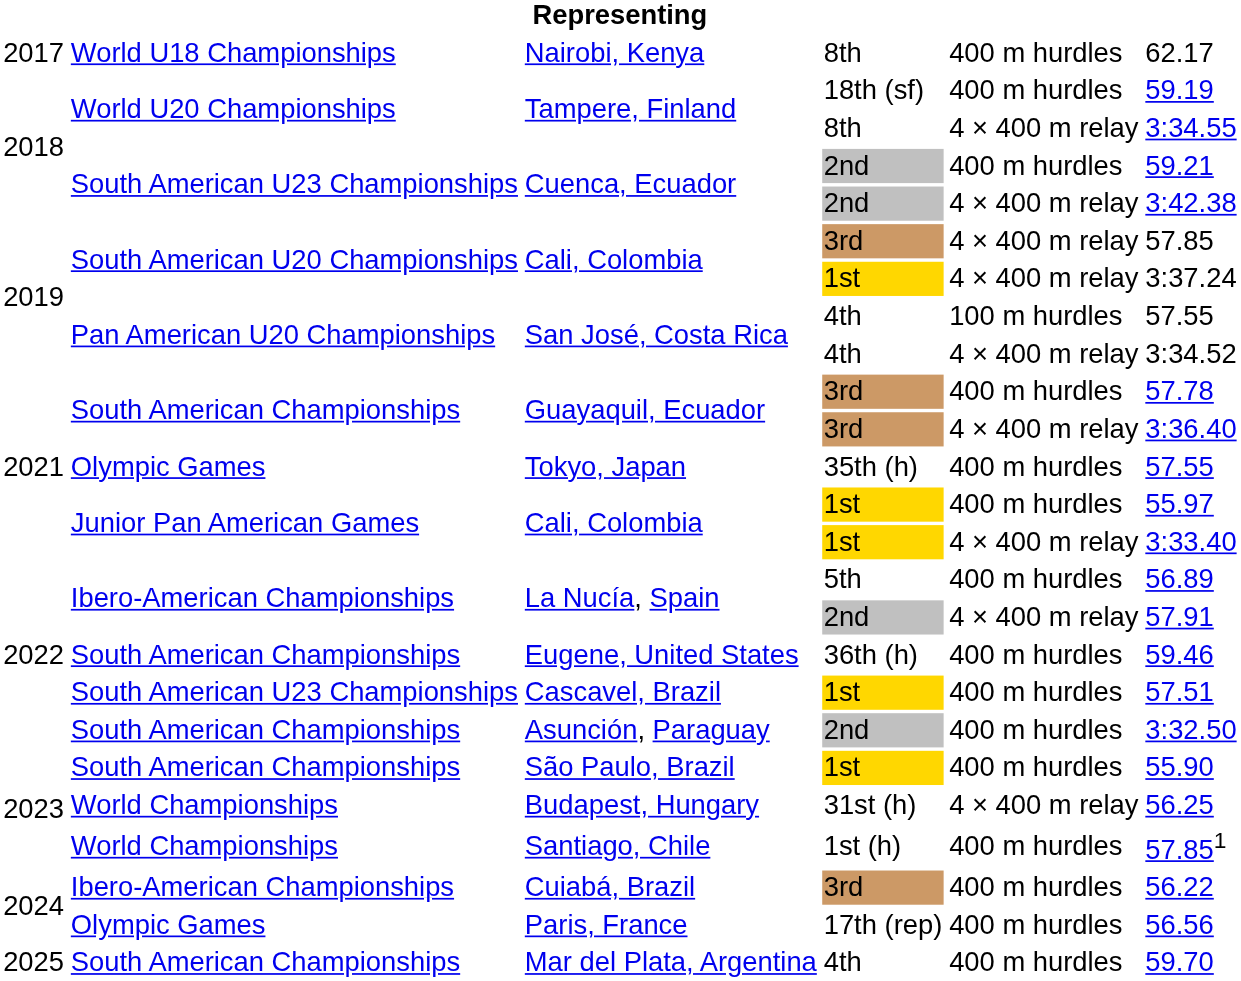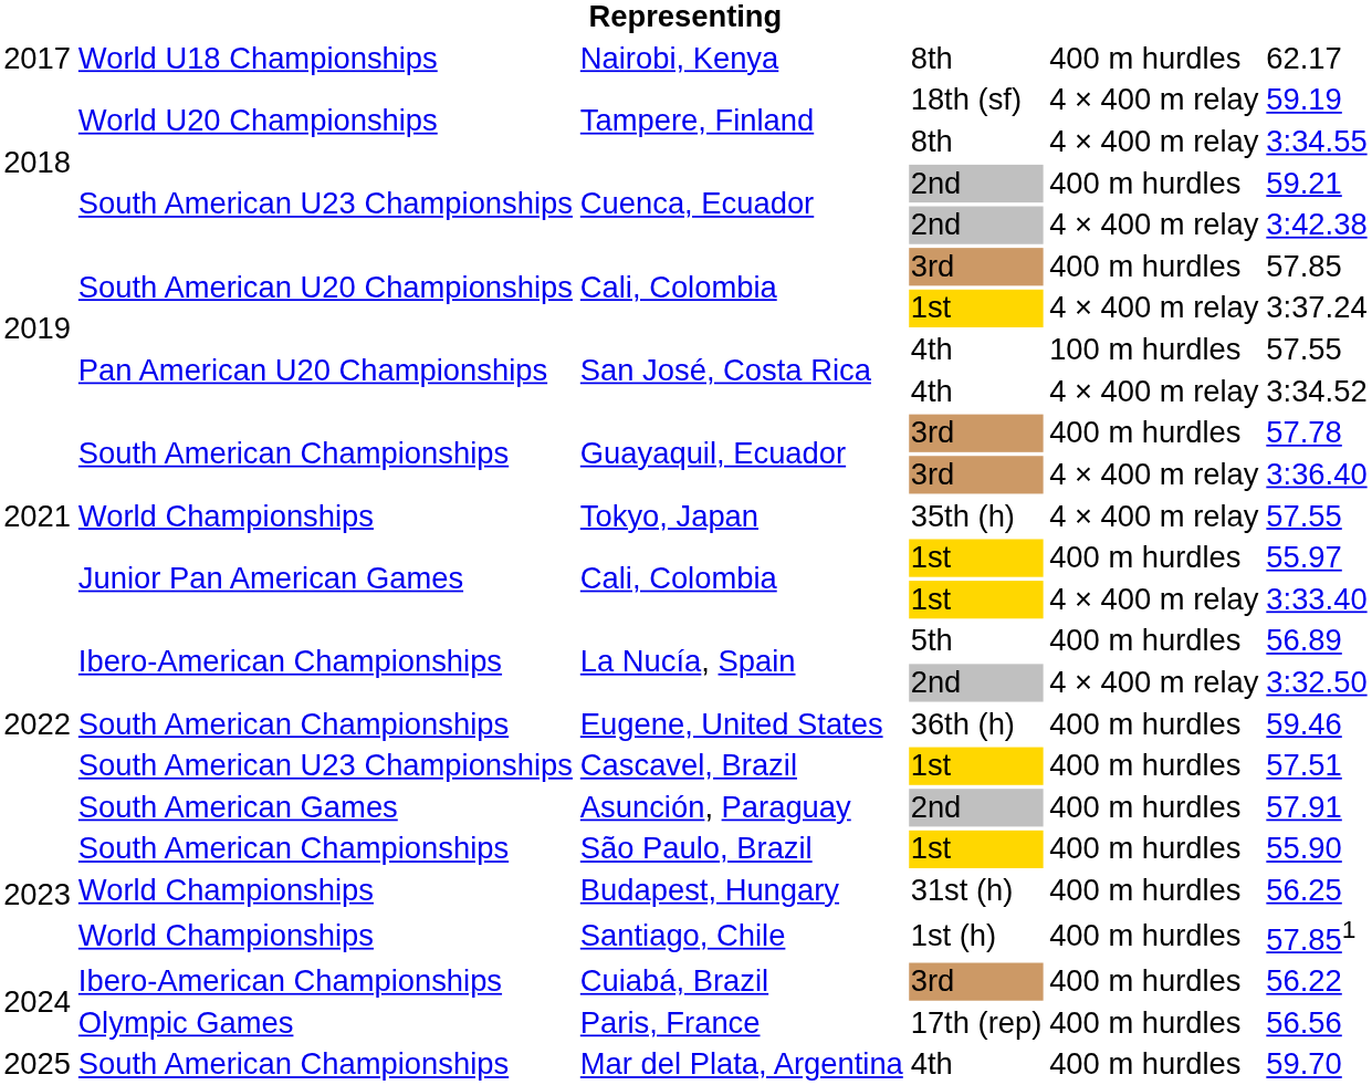Tampere, Finland / 18th (sf) | column 5: 400 m hurdles -> 4 × 400 m relay
Cali, Colombia / 3rd | column 5: 4 × 400 m relay -> 400 m hurdles
Tokyo, Japan | column 2: Olympic Games -> World Championships
Tokyo, Japan | column 5: 400 m hurdles -> 4 × 400 m relay
La Nucía, Spain / 2nd | column 6: 57.91 -> 3:32.50
Asunción, Paraguay | column 2: South American Championships -> South American Games
Asunción, Paraguay | column 6: 3:32.50 -> 57.91
Budapest, Hungary | column 5: 4 × 400 m relay -> 400 m hurdles
